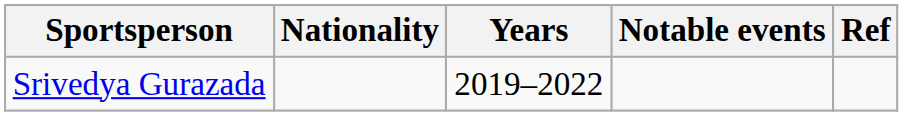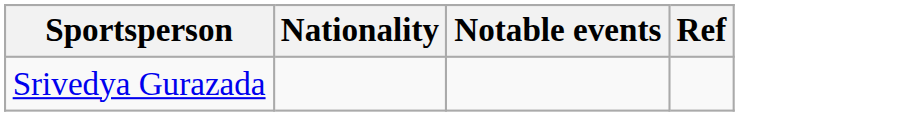- column: Years | 2019–2022
